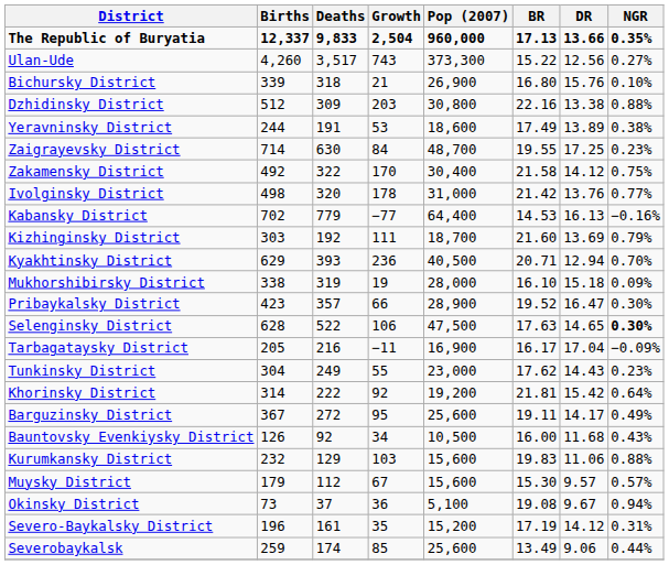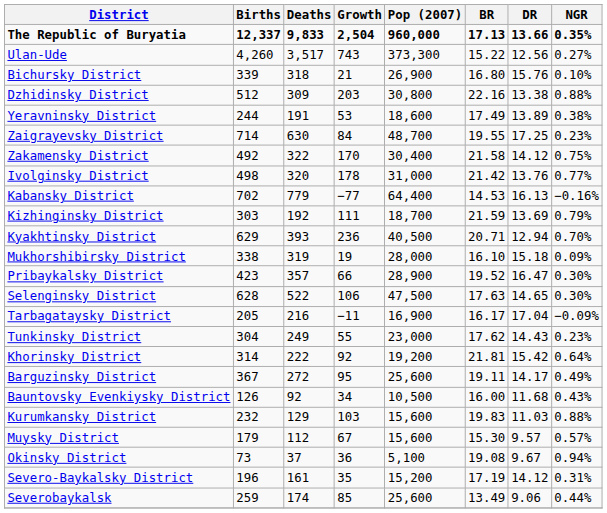Kizhinginsky District | BR: 21.60 -> 21.59
Selenginsky District | NGR: bold -> normal
Kurumkansky District | DR: 11.06 -> 11.03
